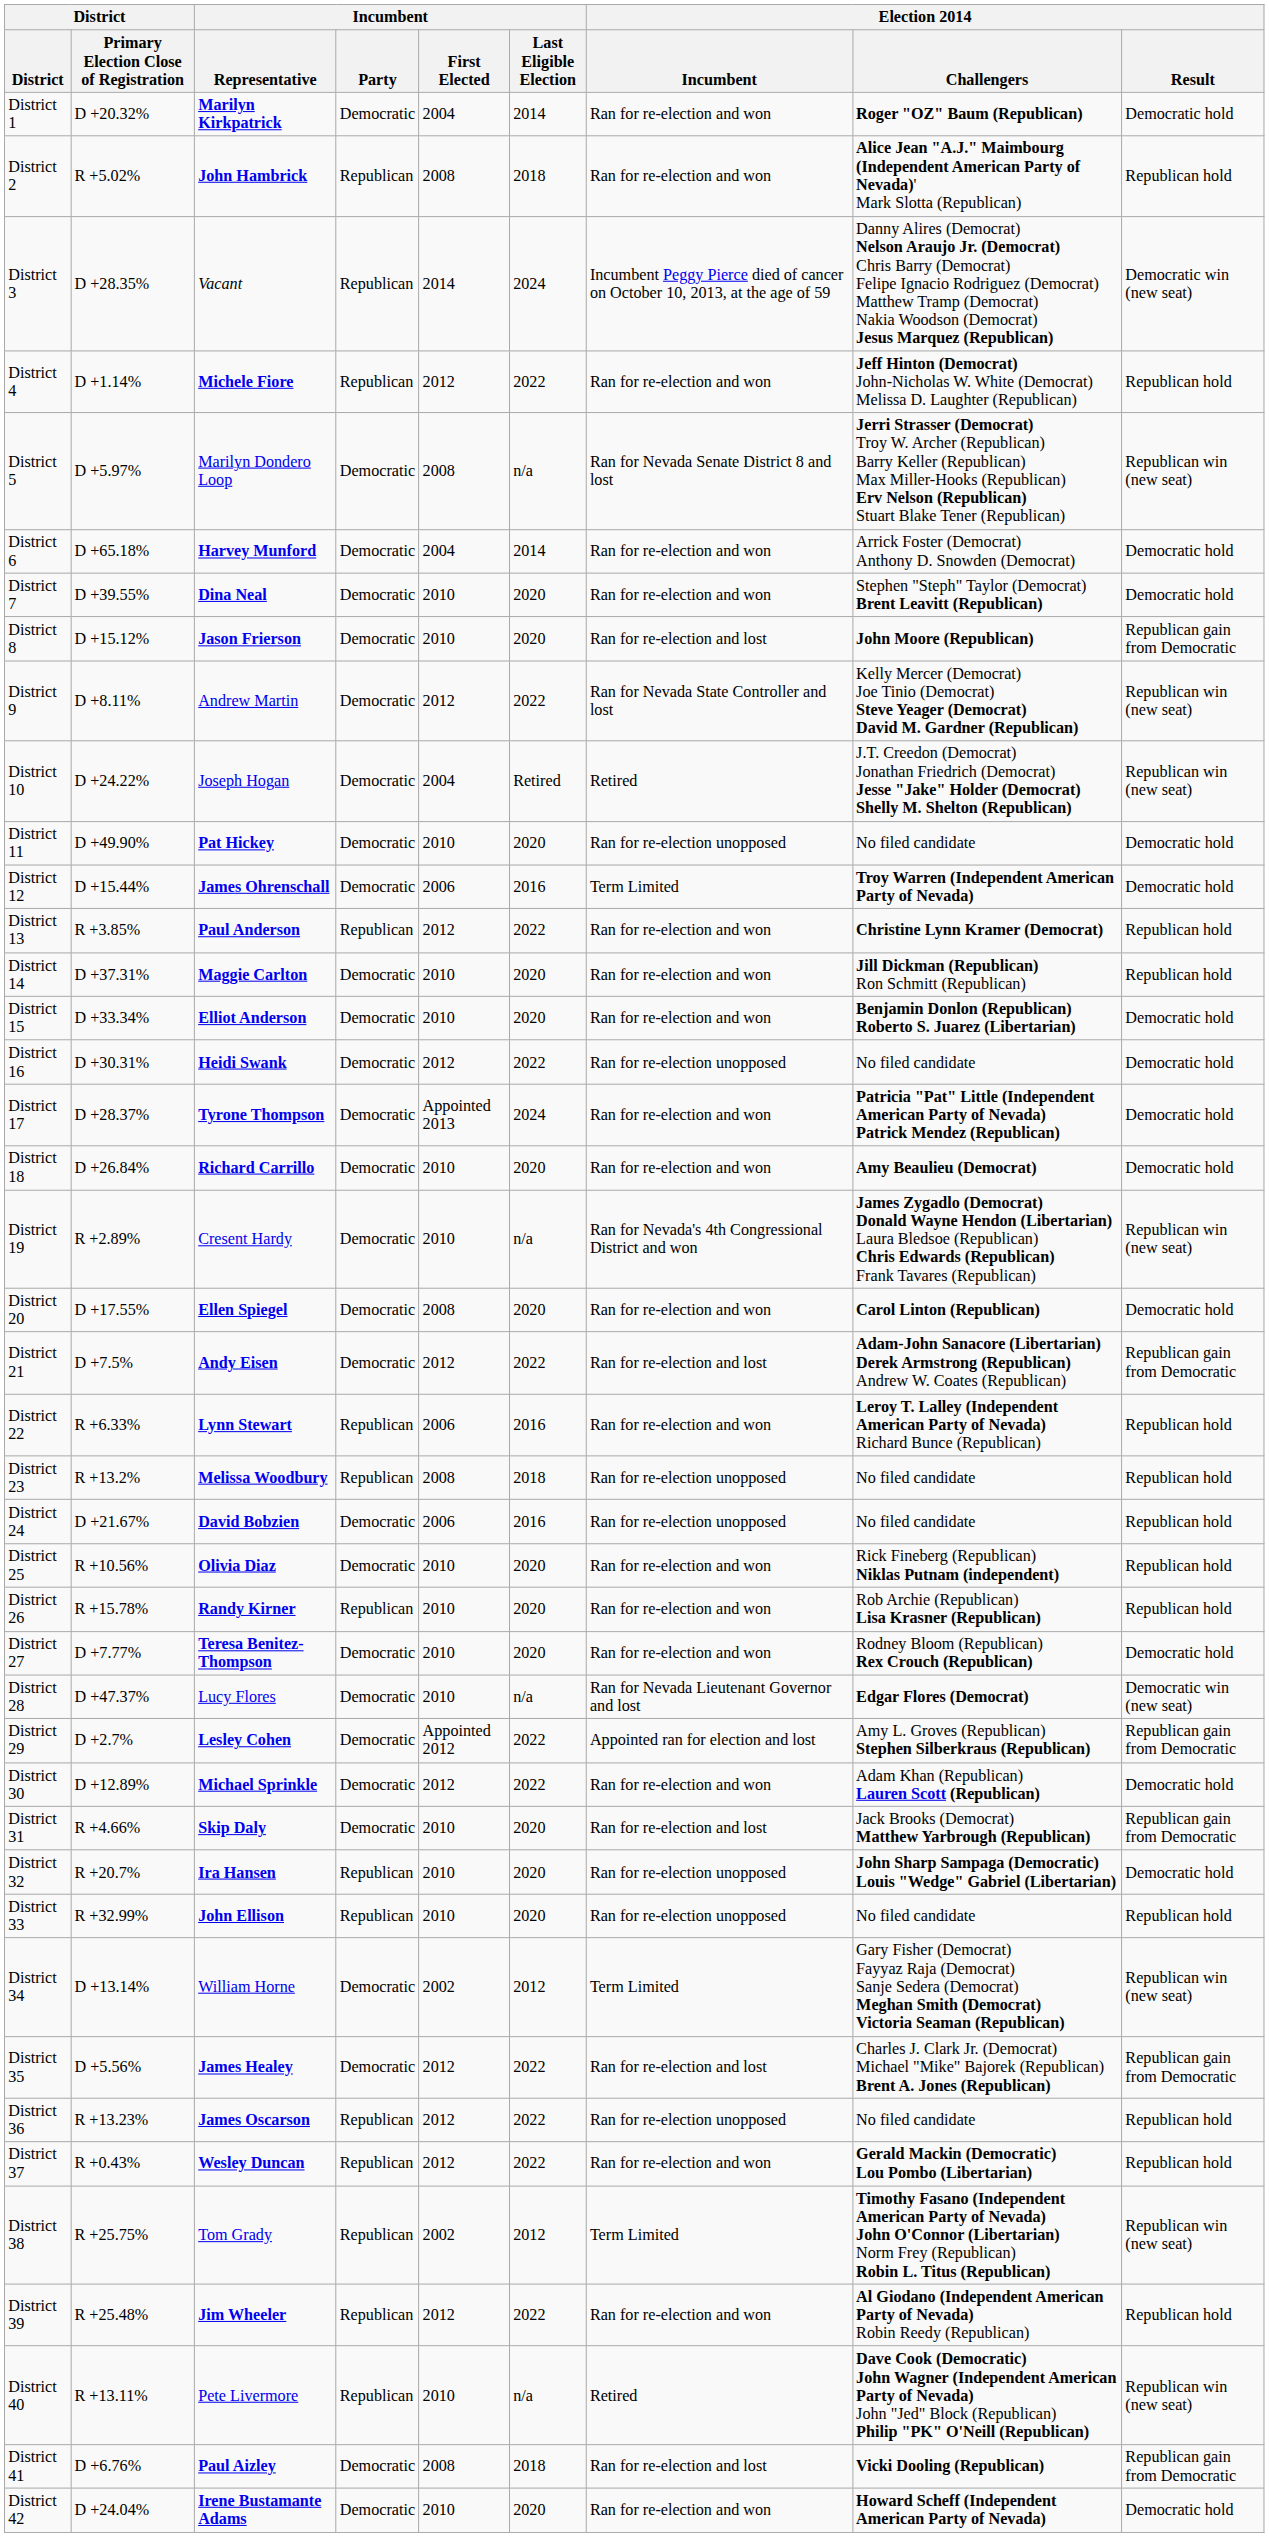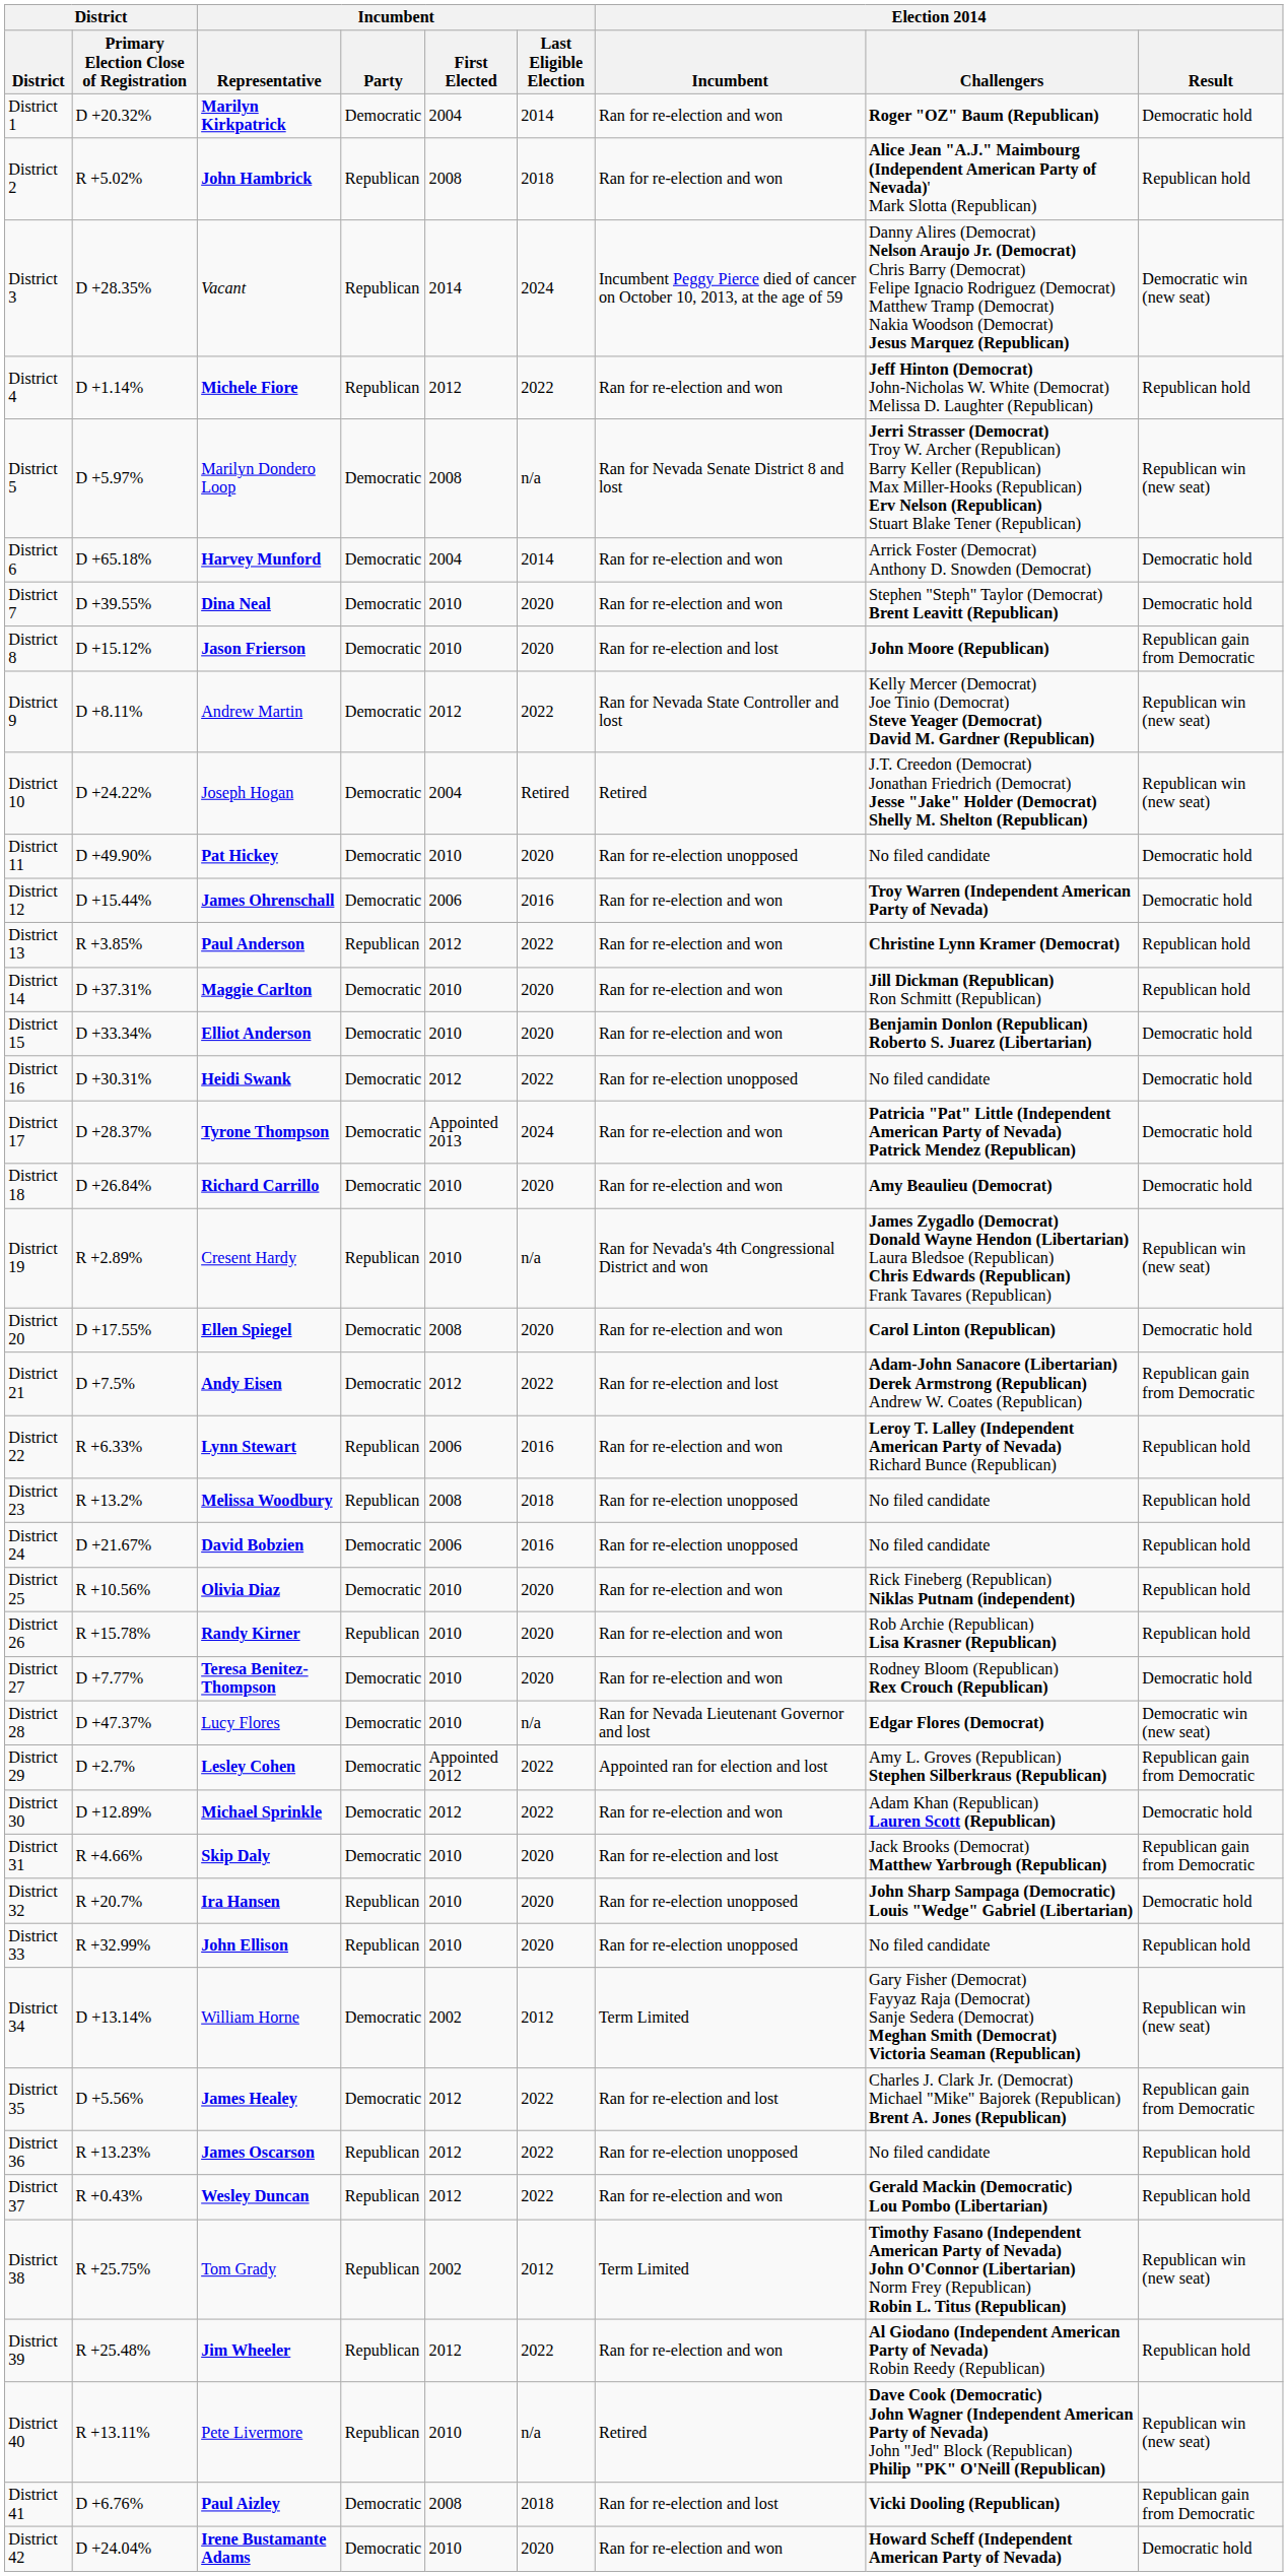District 12 | Election 2014 / Incumbent: Term Limited -> Ran for re-election and won
District 19 | Incumbent / Party: Democratic -> Republican
